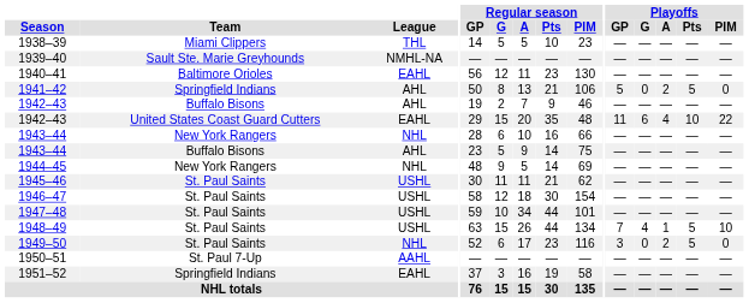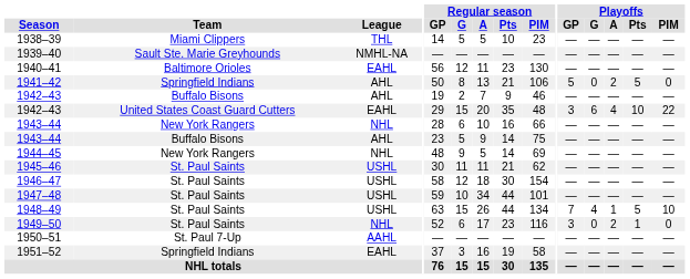1942–43 / United States Coast Guard Cutters | Playoffs / GP: 11 -> 3
1949–50 | Playoffs / Pts: 5 -> 1
